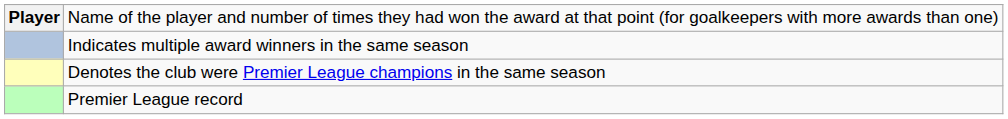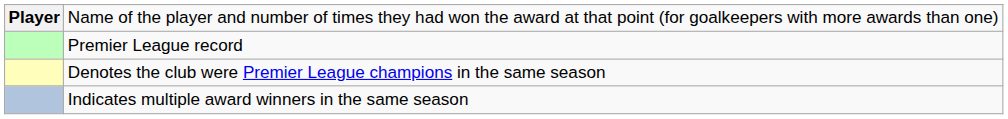rows swapped: Indicates multiple award winners in the same season <-> Premier League record
